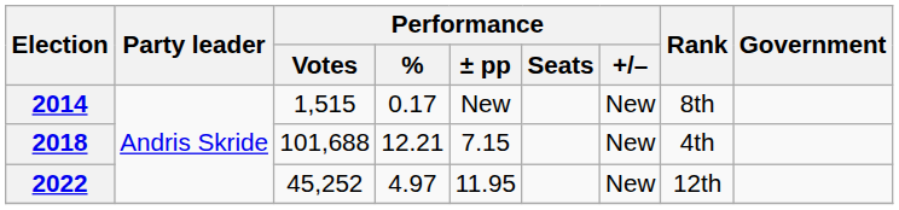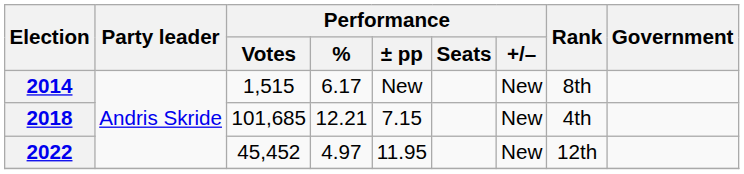2014 | Performance / %: 0.17 -> 6.17
2018 | Performance / Votes: 101,688 -> 101,685
2022 | Performance / Votes: 45,252 -> 45,452
